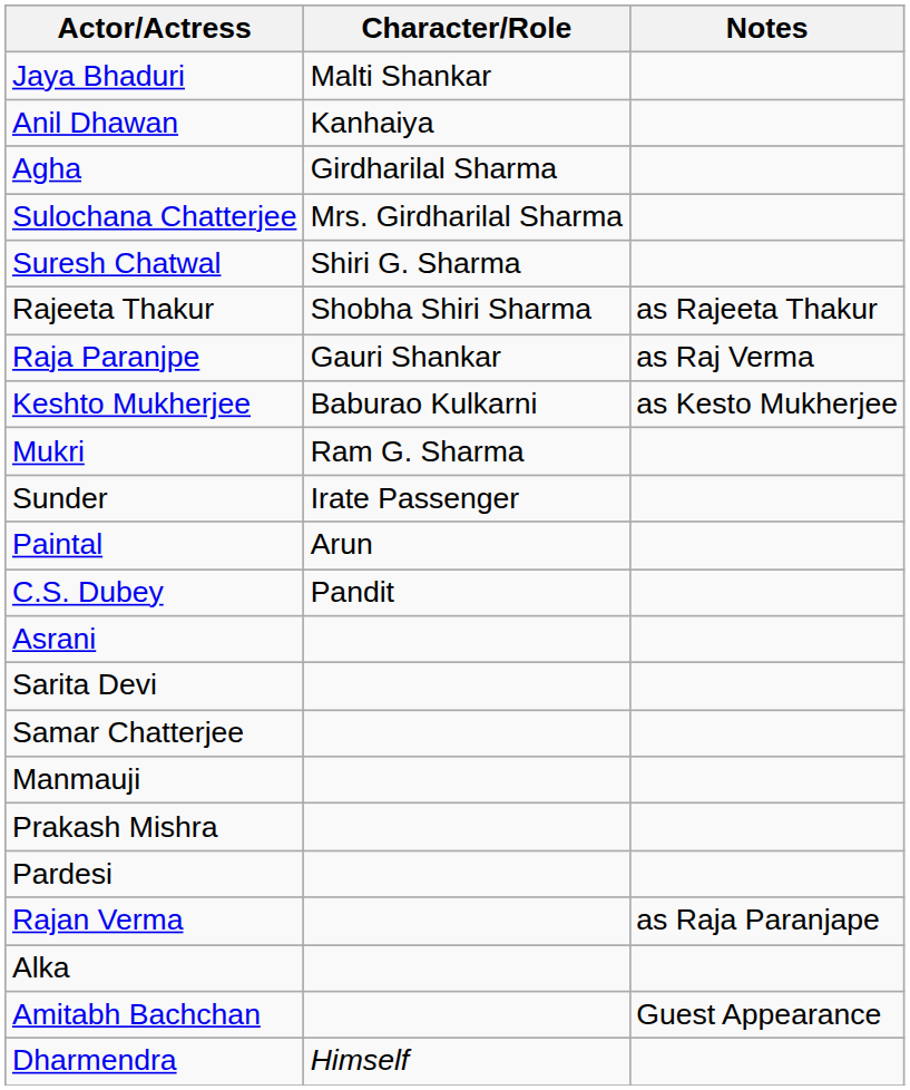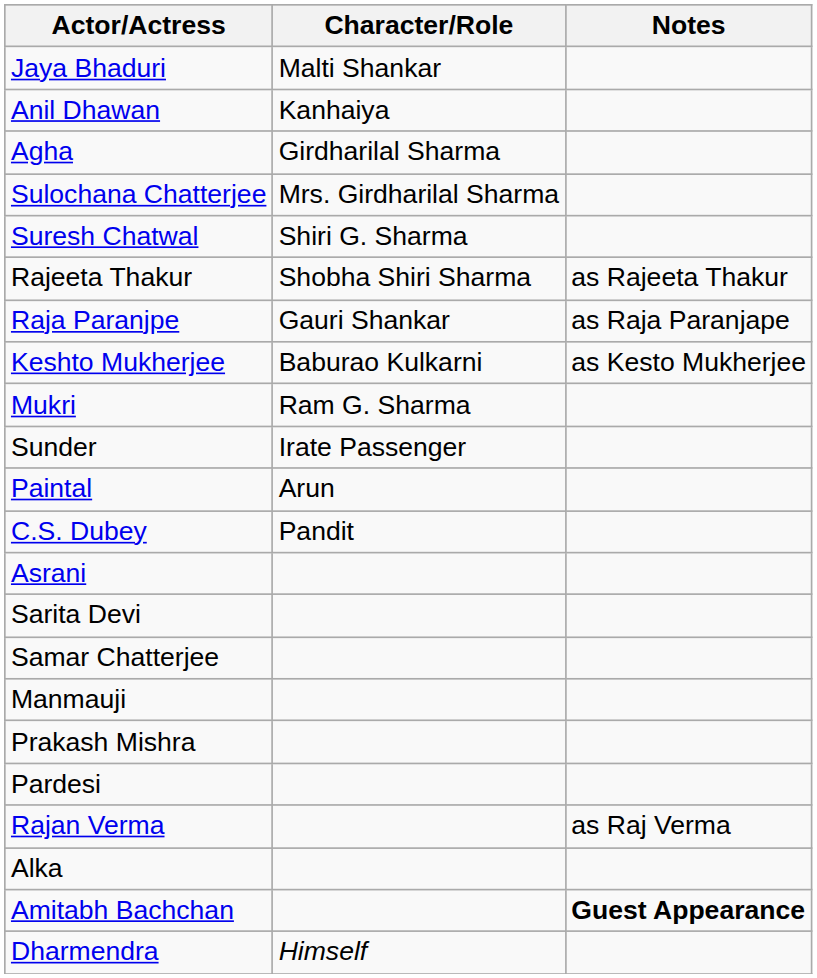Raja Paranjpe | Notes: as Raj Verma -> as Raja Paranjape
Rajan Verma | Notes: as Raja Paranjape -> as Raj Verma
Amitabh Bachchan | Notes: normal -> bold
